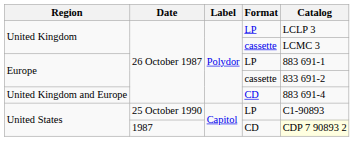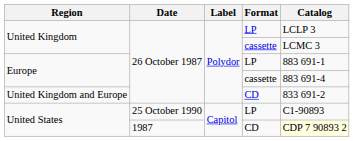Europe / cassette | Catalog: 833 691-2 -> 883 691-4
United Kingdom and Europe | Catalog: 883 691-4 -> 833 691-2
